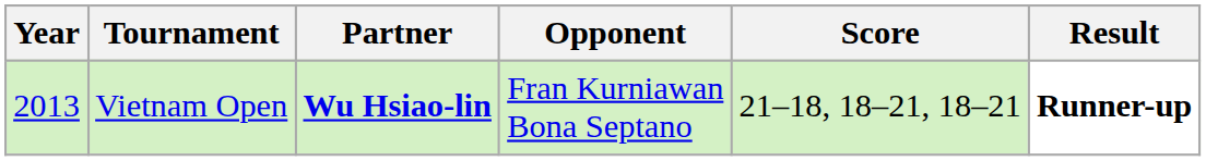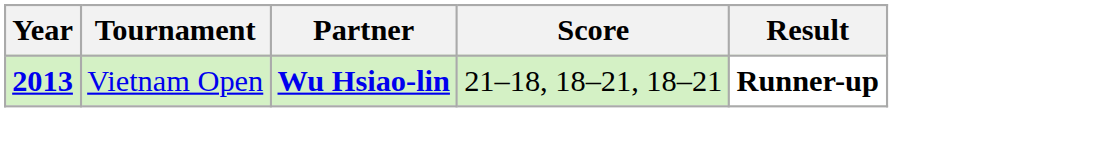- column: Opponent | Fran Kurniawan Bona Septano
Vietnam Open | Year: normal -> bold
